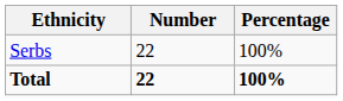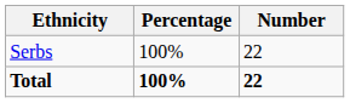columns swapped: Number <-> Percentage
